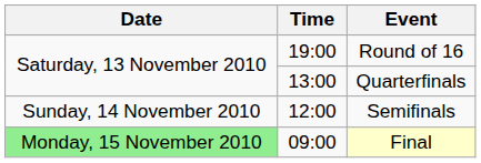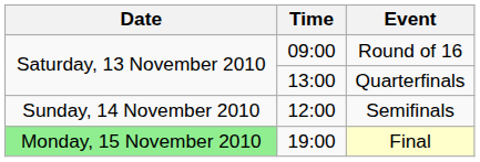Round of 16 | Time: 19:00 -> 09:00
Final | Time: 09:00 -> 19:00
